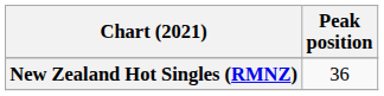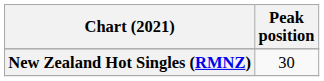New Zealand Hot Singles (RMNZ) | Peak position: 36 -> 30
